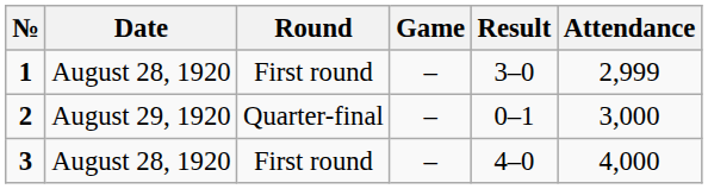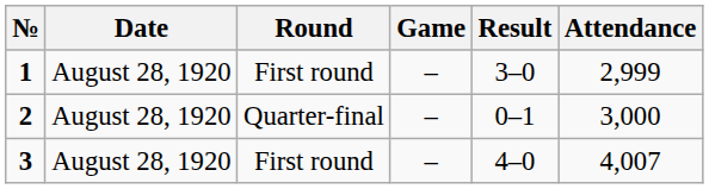2 | Date: August 29, 1920 -> August 28, 1920
3 | Attendance: 4,000 -> 4,007
